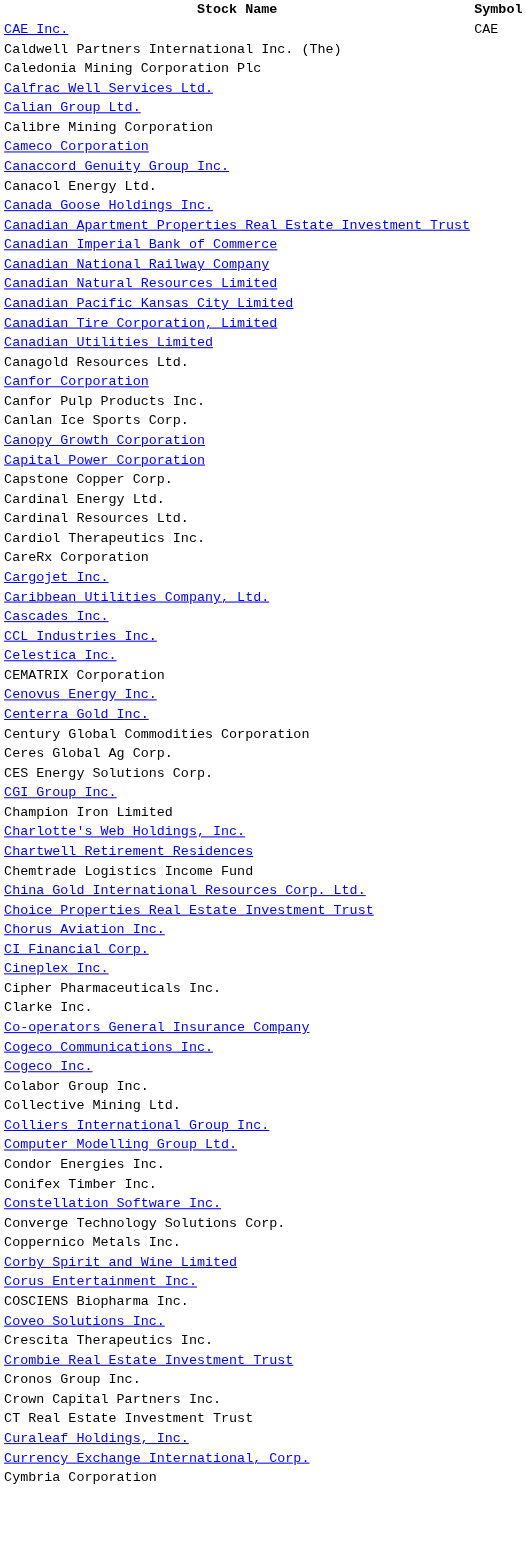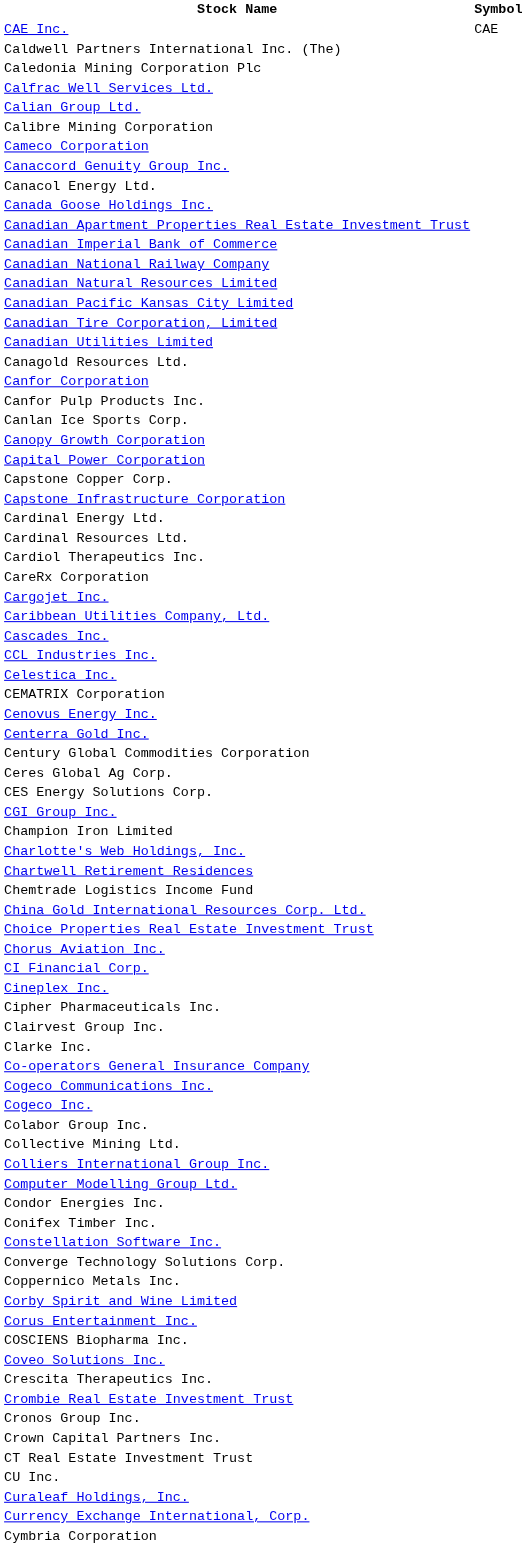+ row: Capstone Infrastructure Corporation
+ row: Clairvest Group Inc.
+ row: CU Inc.
